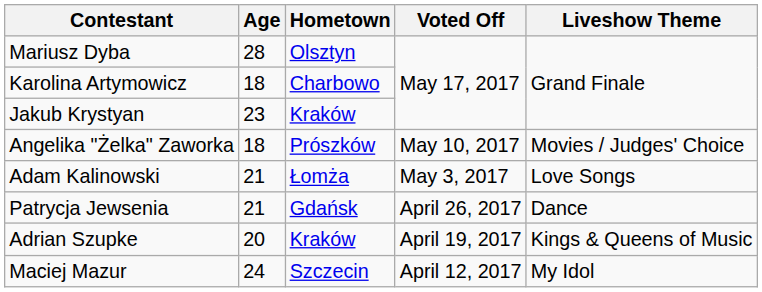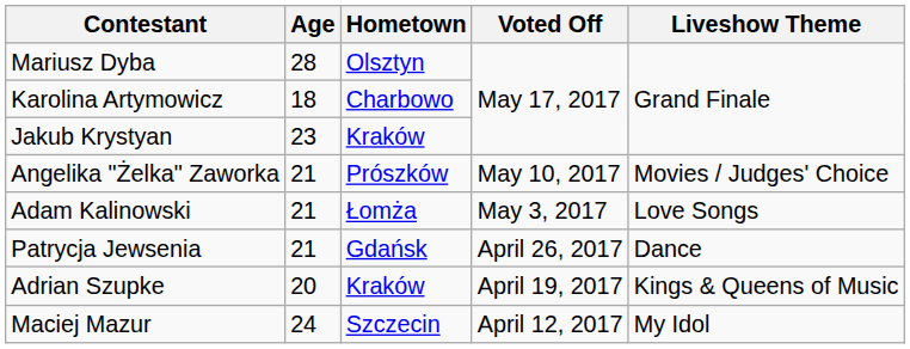Angelika "Żelka" Zaworka | Age: 18 -> 21
